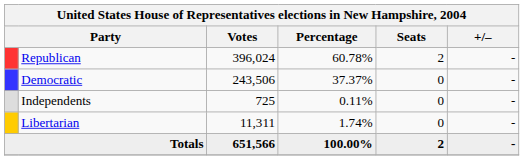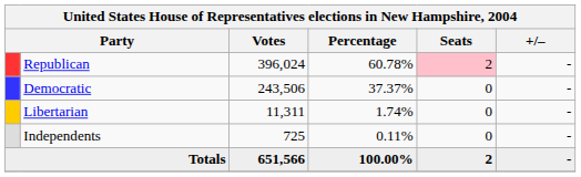Republican | Seats: no background -> pink background
rows swapped: Libertarian <-> Independents
